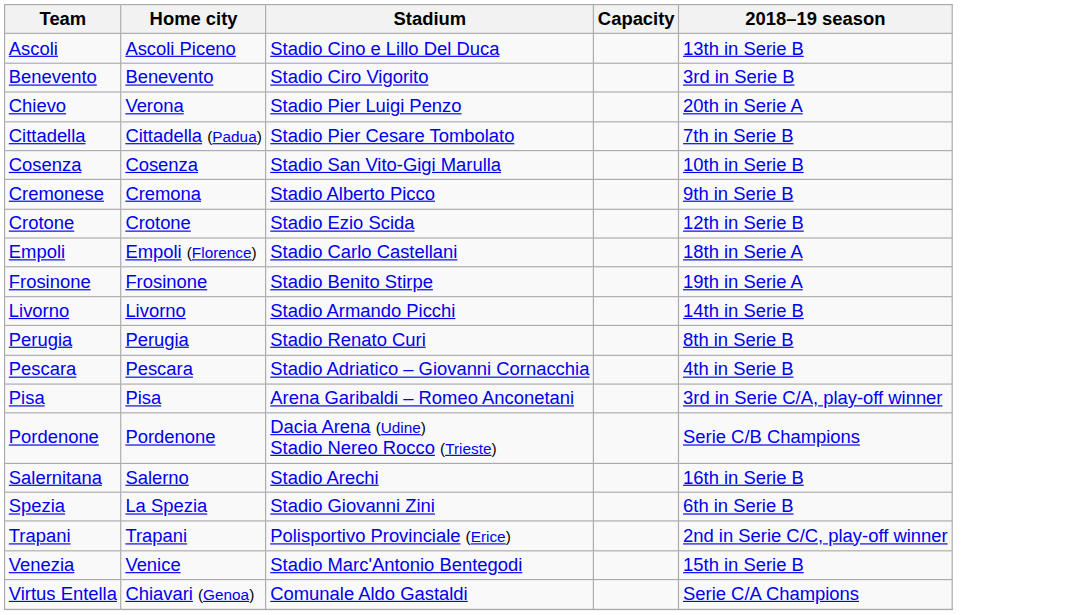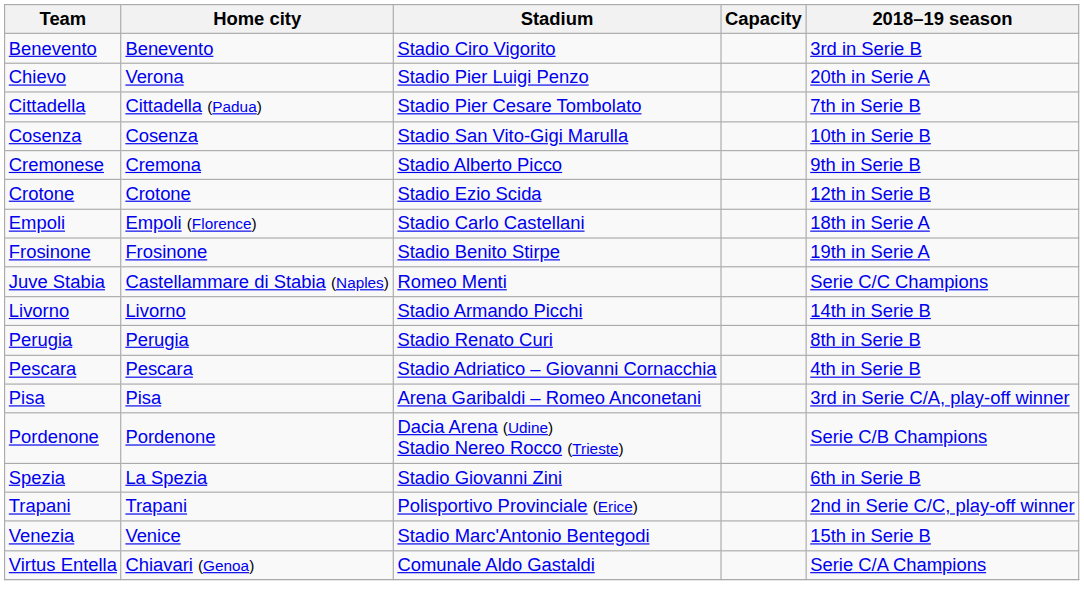- row: Ascoli | Ascoli Piceno | Stadio Cino e Lillo Del Duca | 13th in Serie B
+ row: Juve Stabia | Castellammare di Stabia (Naples) | Romeo Menti | Serie C/C Champions
- row: Salernitana | Salerno | Stadio Arechi | 16th in Serie B
